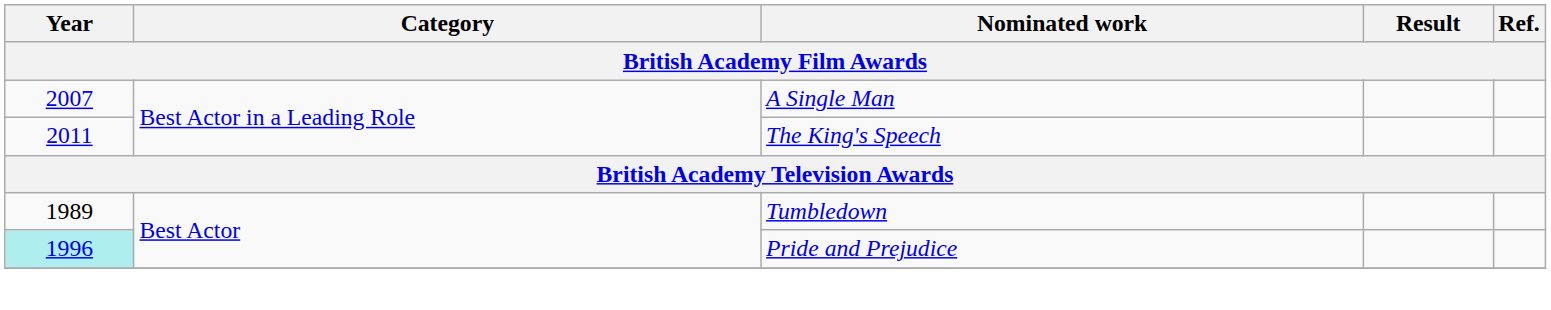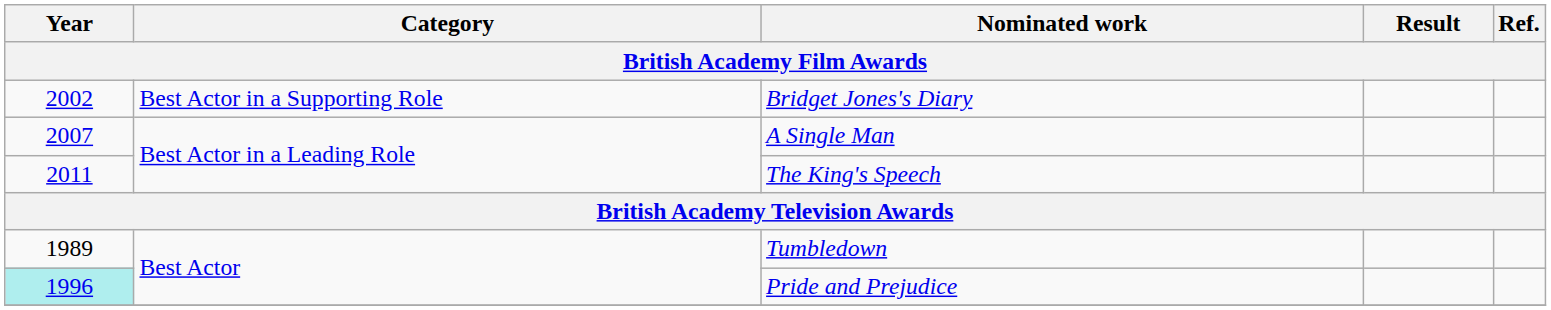+ row: 2002 | Best Actor in a Supporting Role | Bridget Jones's Diary
